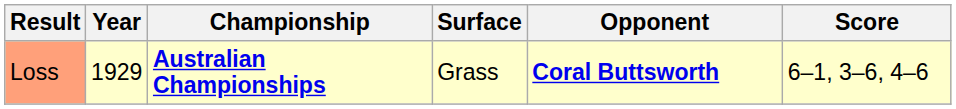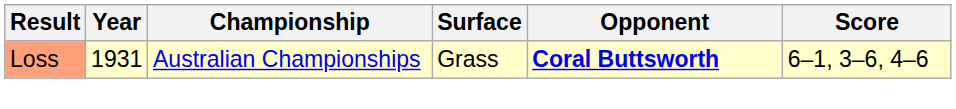Loss | Year: 1929 -> 1931
Loss | Championship: bold -> normal
